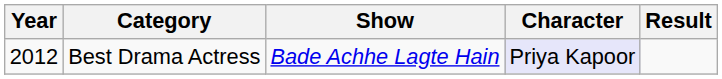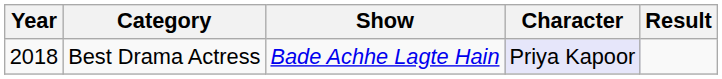Best Drama Actress | Year: 2012 -> 2018
